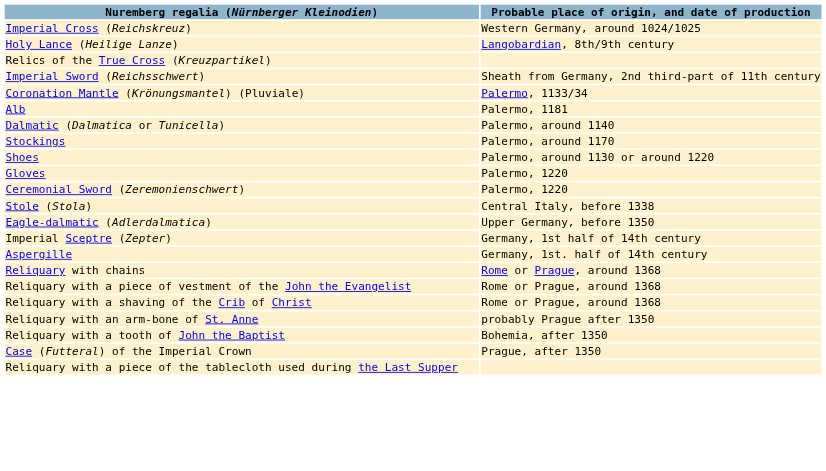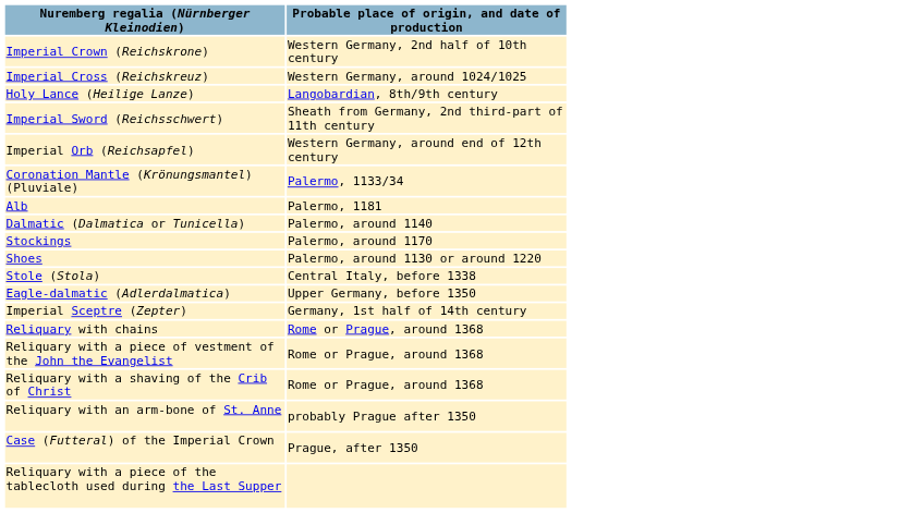+ row: Imperial Crown (Reichskrone) | Western Germany, 2nd half of 10th century
- row: Relics of the True Cross (Kreuzpartikel)
+ row: Imperial Orb (Reichsapfel) | Western Germany, around end of 12th century
- row: Gloves | Palermo, 1220
- row: Ceremonial Sword (Zeremonienschwert) | Palermo, 1220
- row: Aspergille | Germany, 1st. half of 14th century
- row: Reliquary with a tooth of John the Baptist | Bohemia, after 1350
